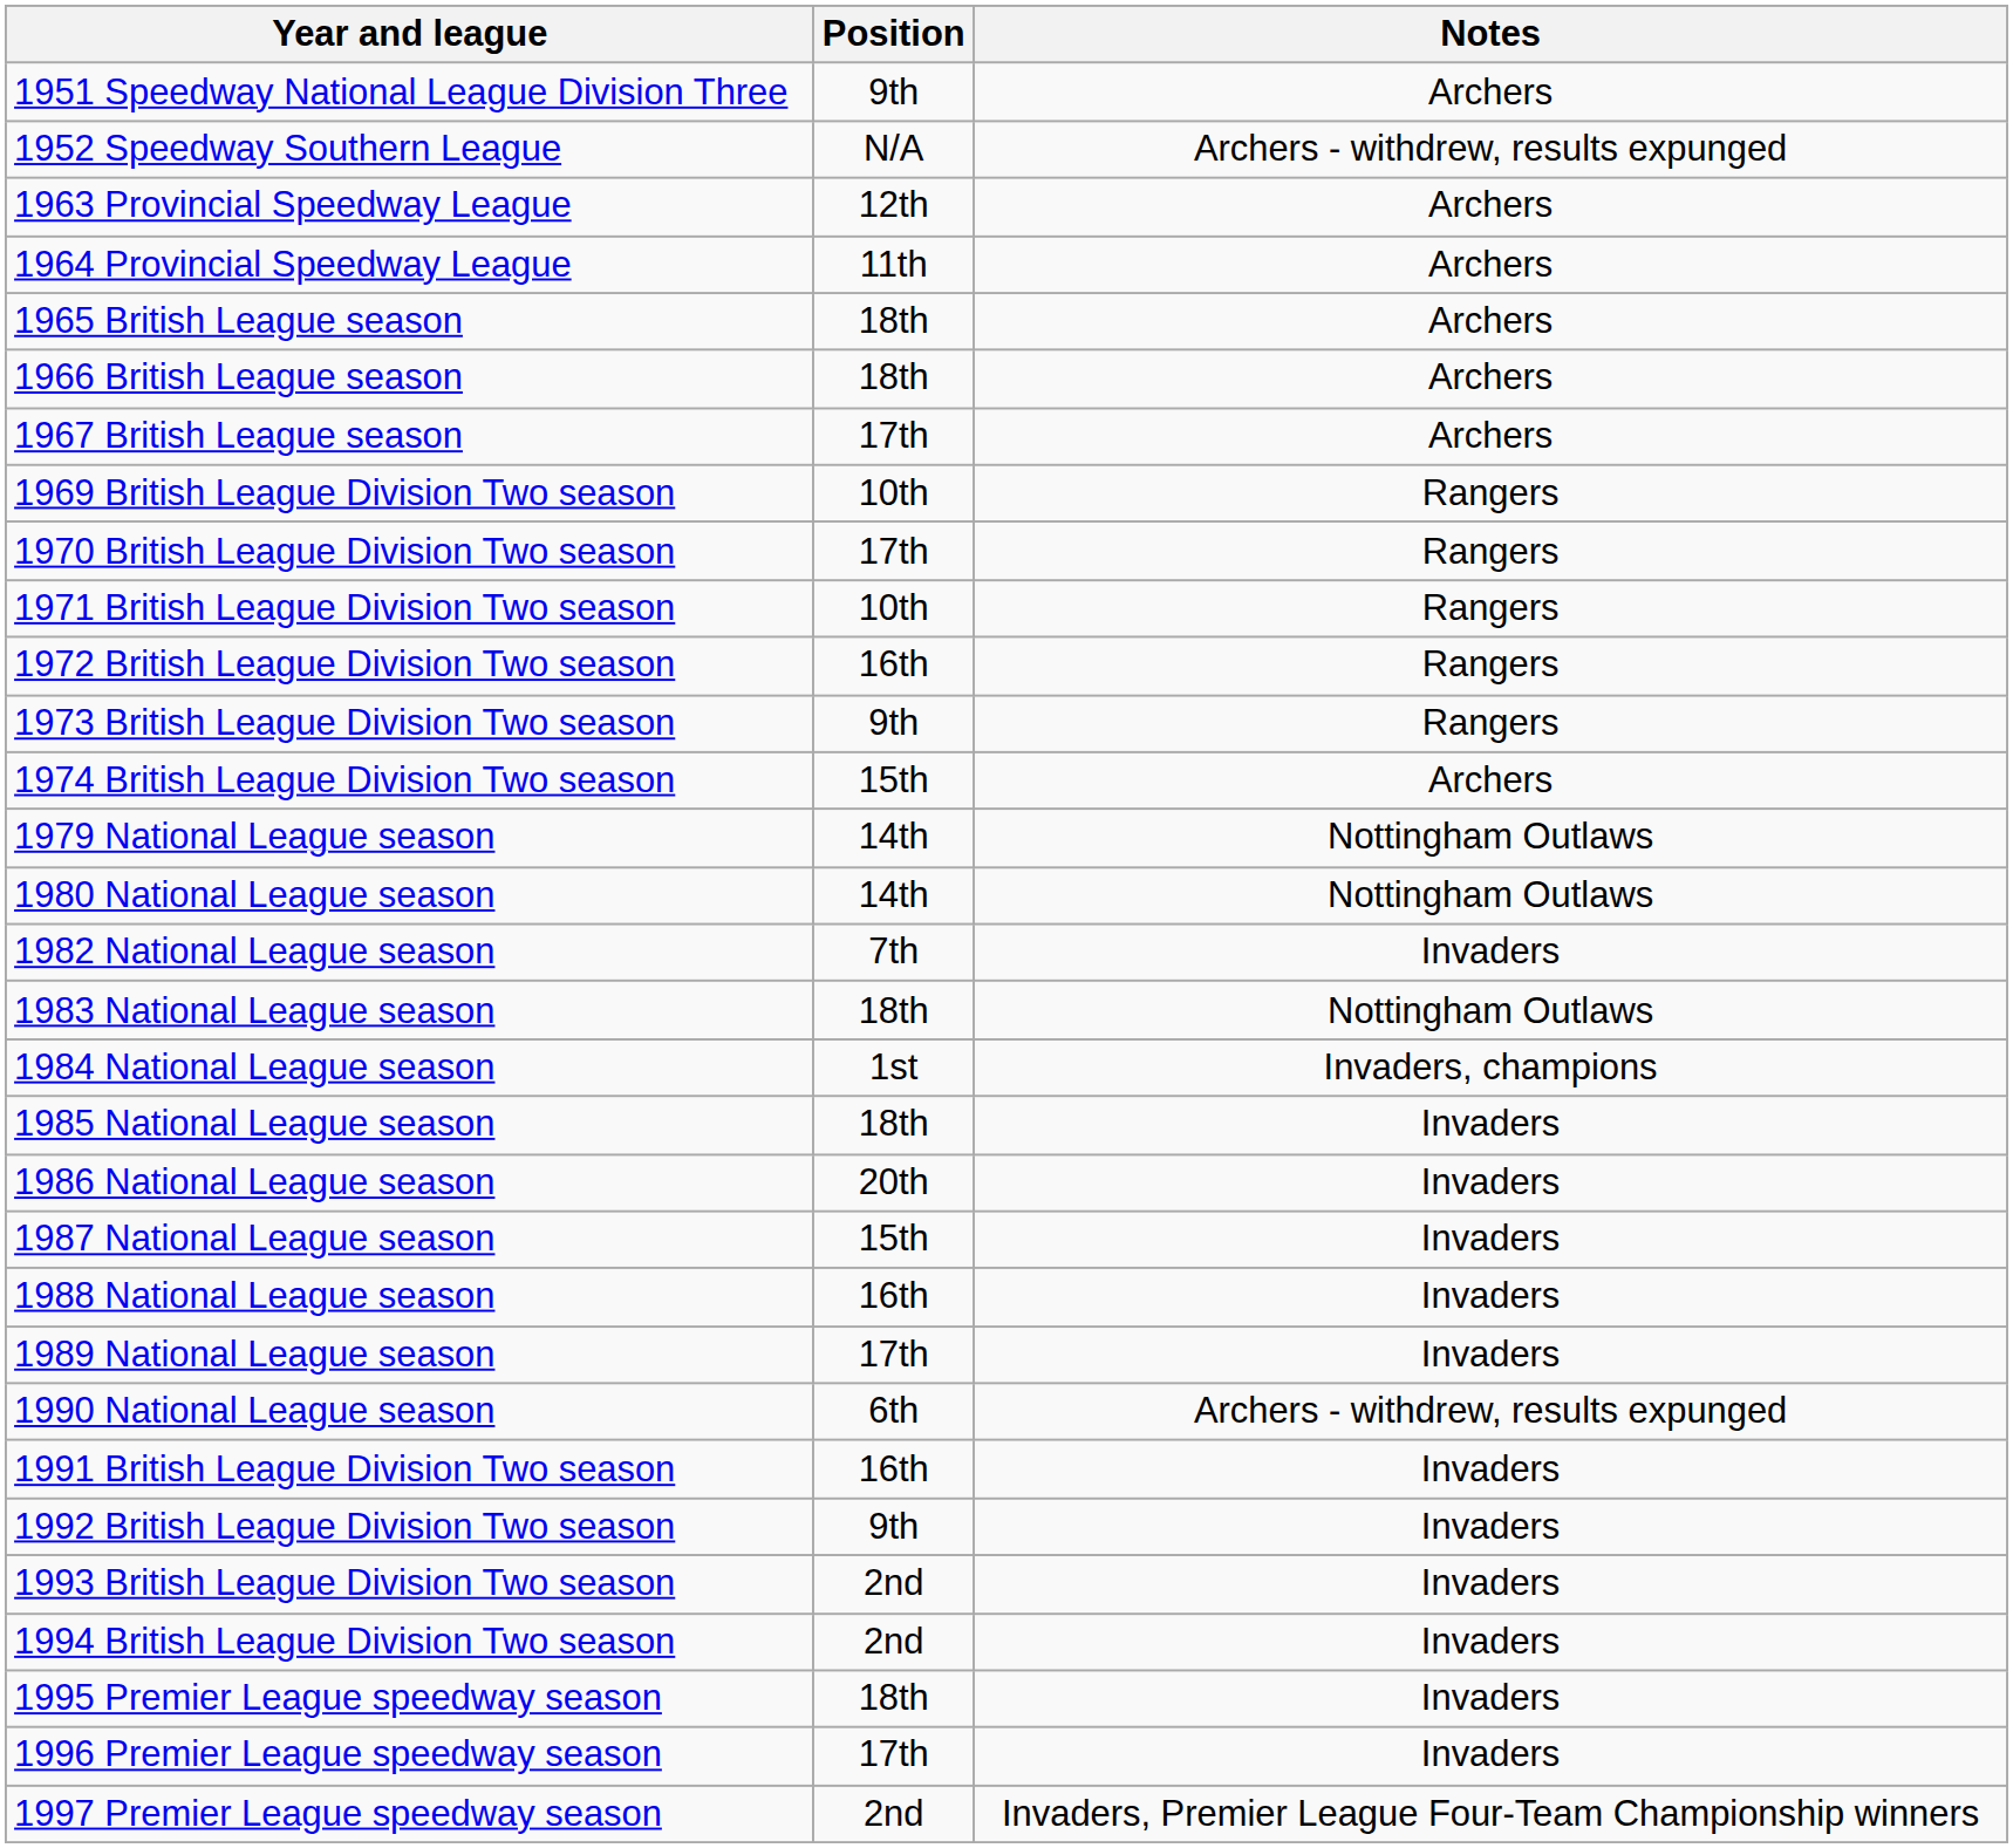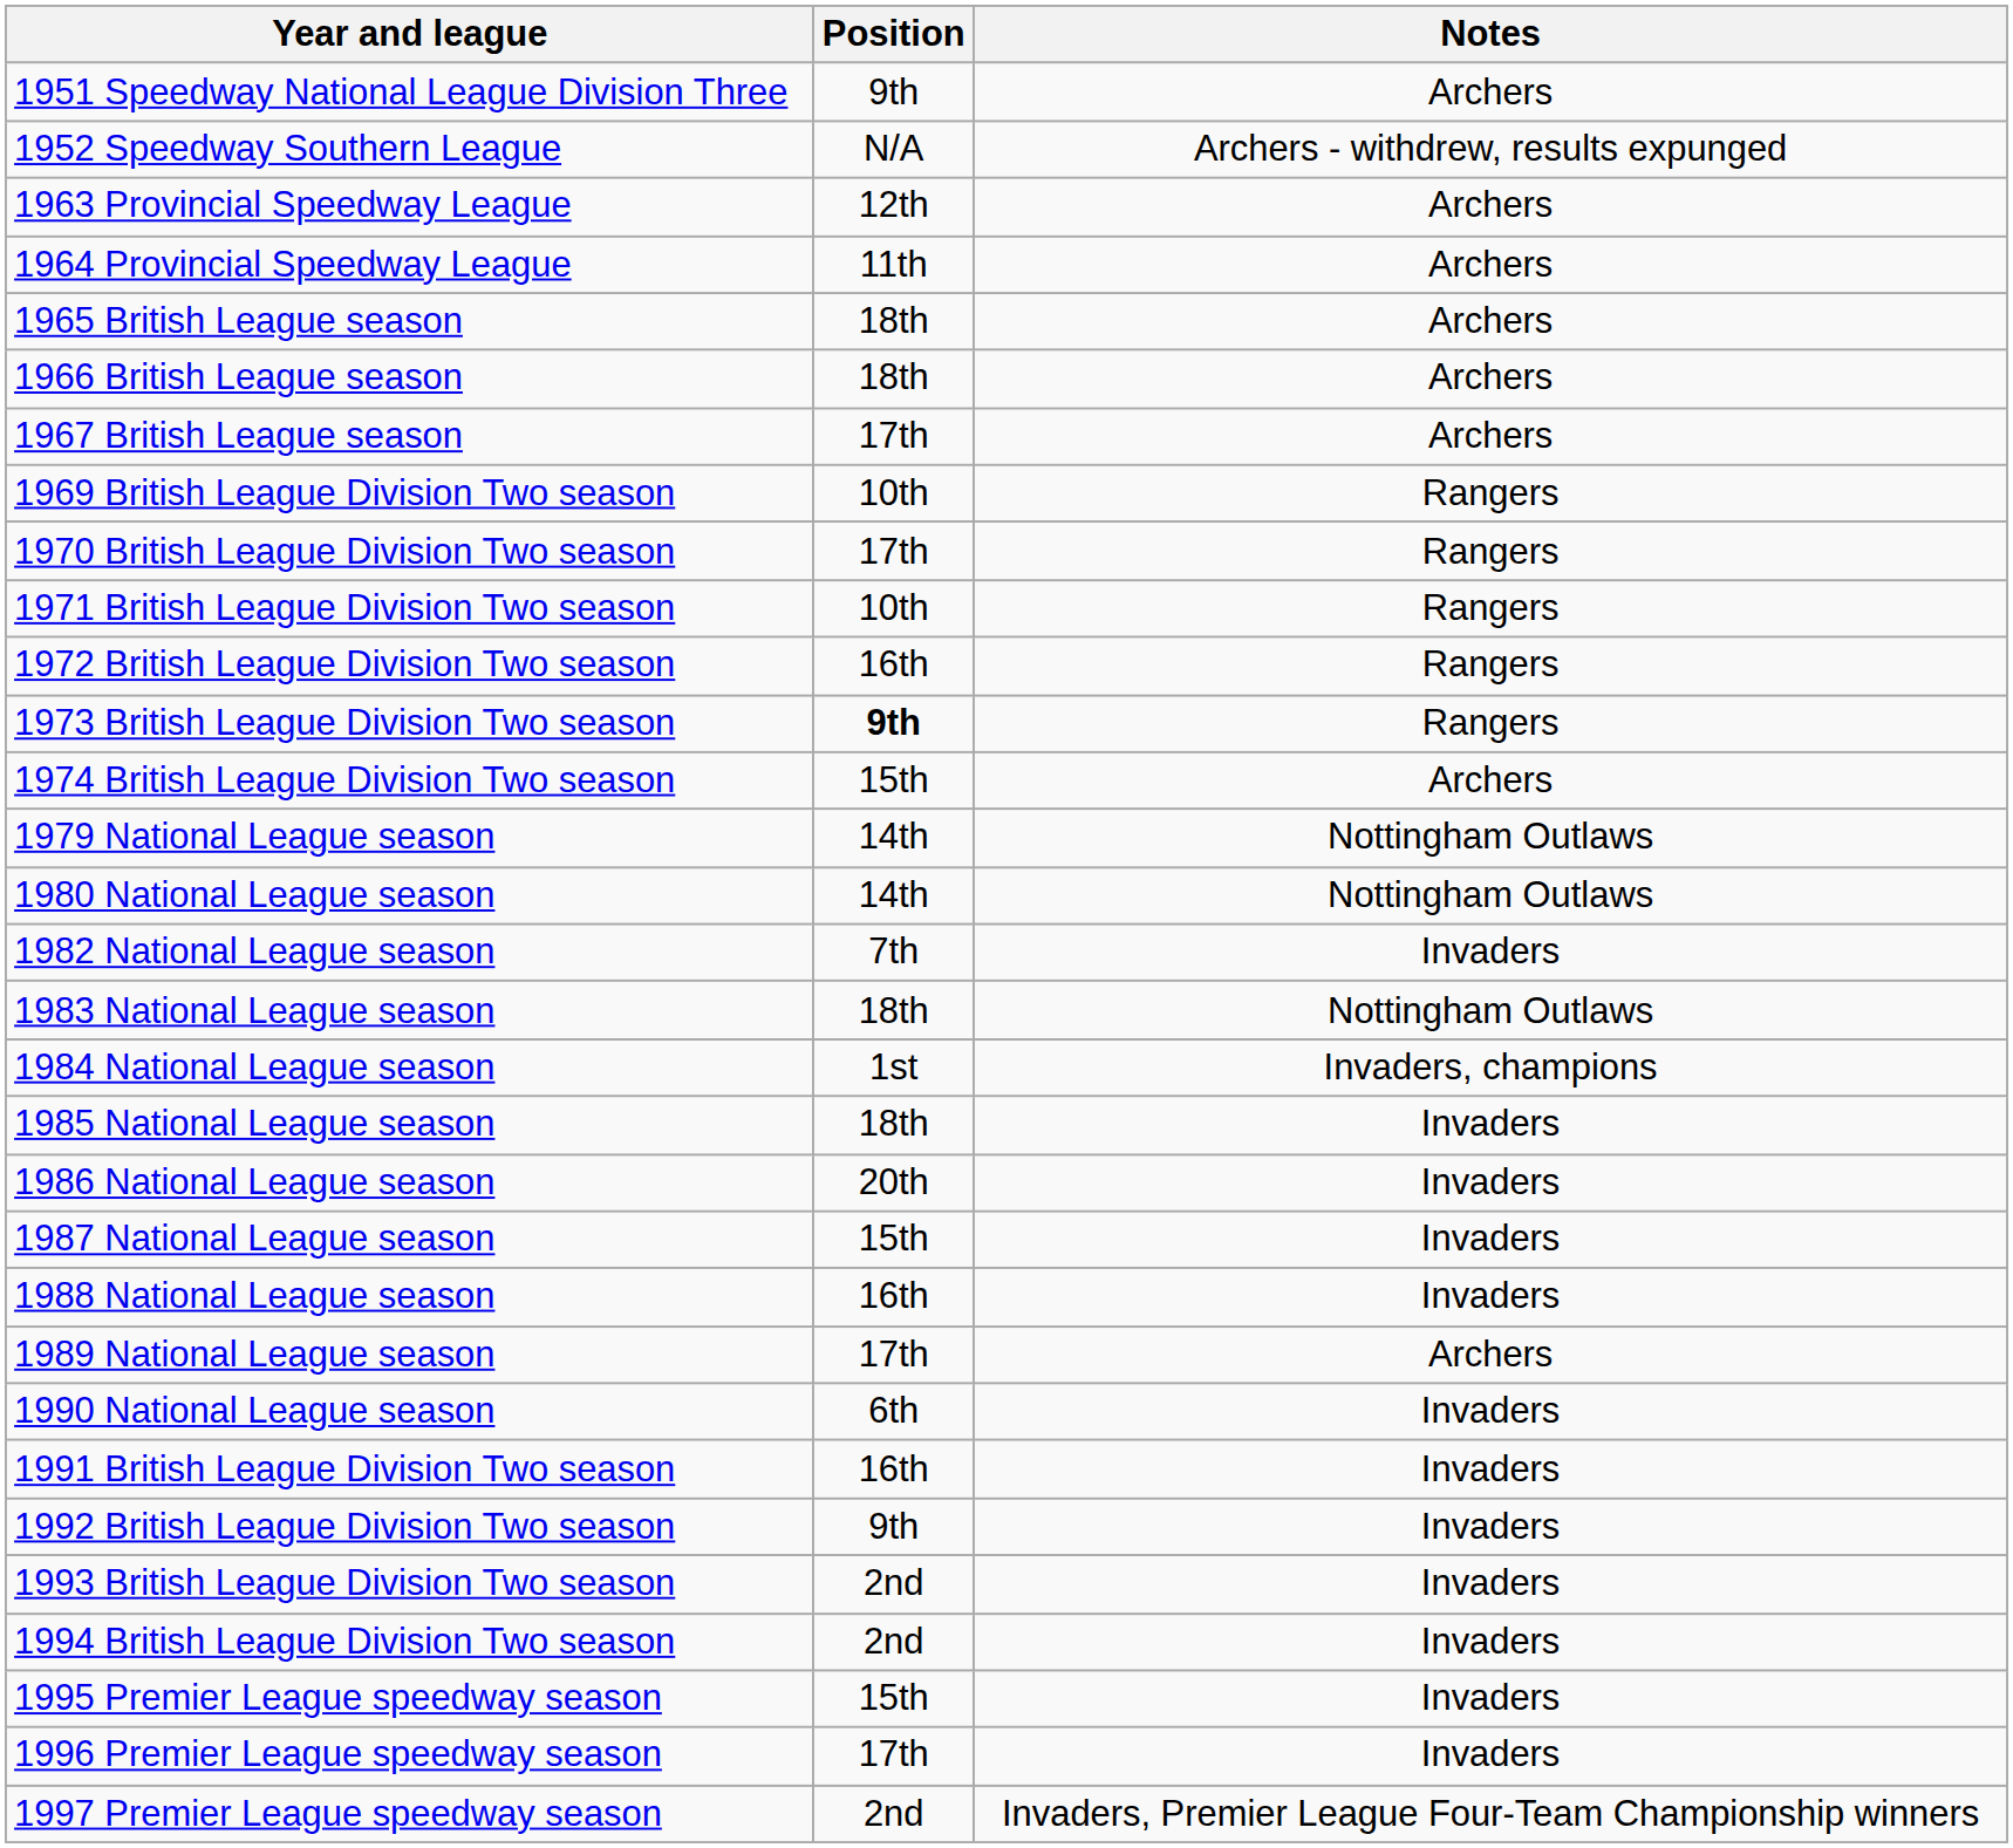1973 British League Division Two season | Position: normal -> bold
1989 National League season | Notes: Invaders -> Archers
1990 National League season | Notes: Archers - withdrew, results expunged -> Invaders
1995 Premier League speedway season | Position: 18th -> 15th
